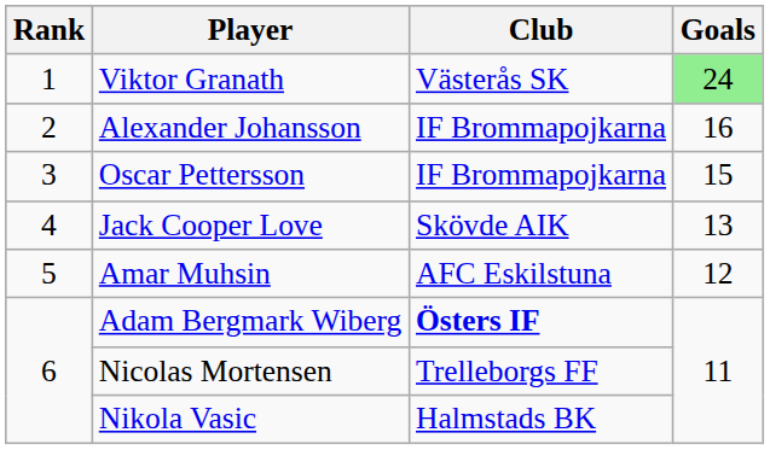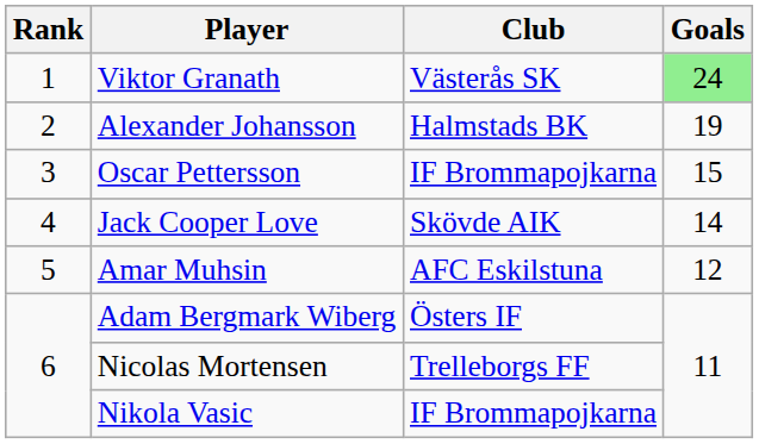Alexander Johansson | Club: IF Brommapojkarna -> Halmstads BK
Alexander Johansson | Goals: 16 -> 19
Jack Cooper Love | Goals: 13 -> 14
Adam Bergmark Wiberg | Club: bold -> normal
Nikola Vasic | Club: Halmstads BK -> IF Brommapojkarna
